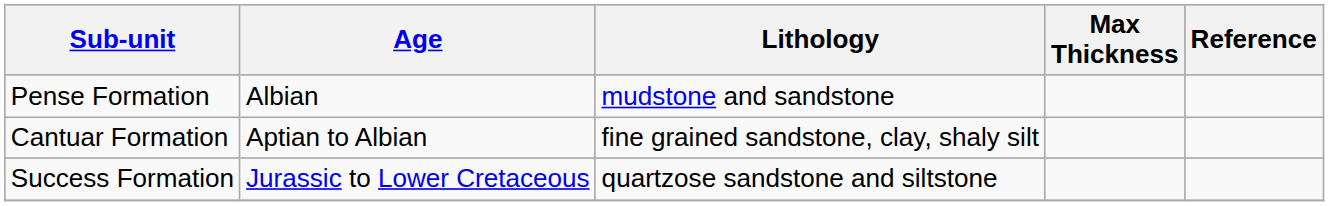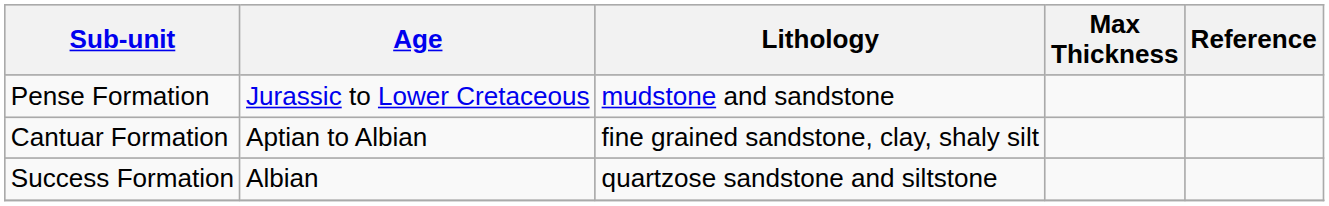Pense Formation | Age: Albian -> Jurassic to Lower Cretaceous
Success Formation | Age: Jurassic to Lower Cretaceous -> Albian
